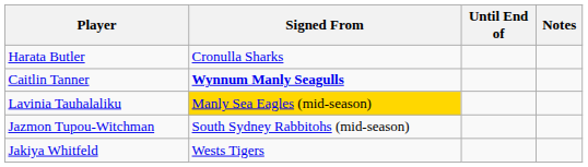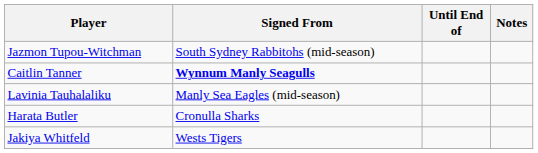rows swapped: Harata Butler <-> Jazmon Tupou-Witchman
Lavinia Tauhalaliku | Signed From: gold background -> no background
